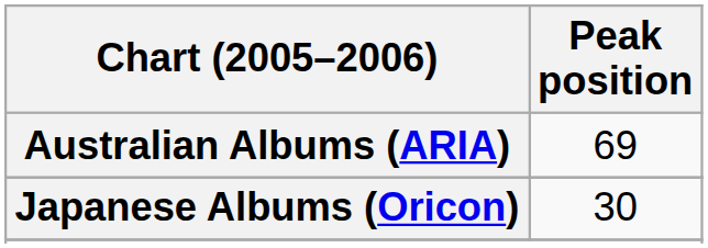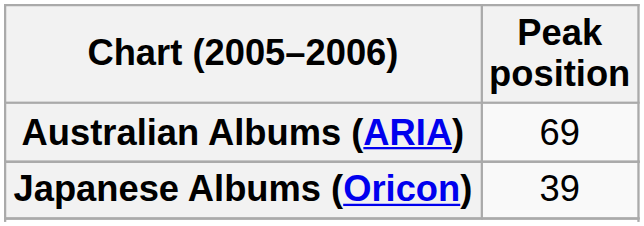Japanese Albums (Oricon) | Peak position: 30 -> 39
